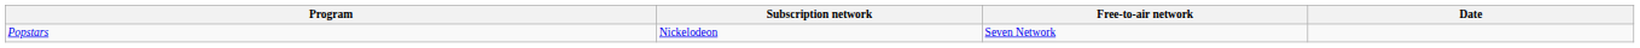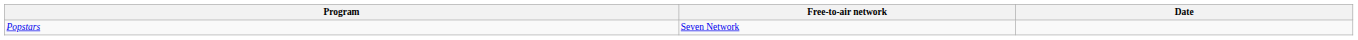- column: Subscription network | Nickelodeon
